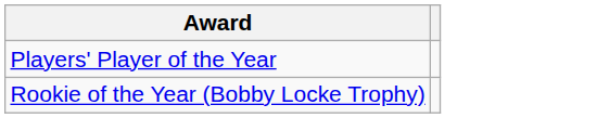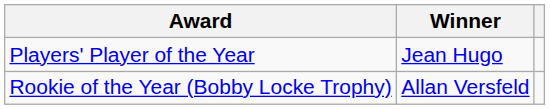+ column: Winner | Jean Hugo | Allan Versfeld
